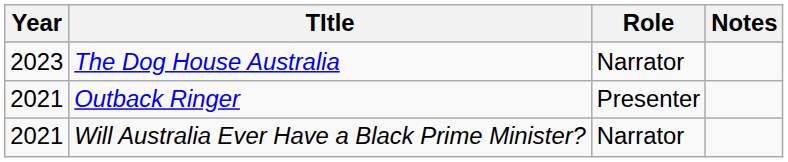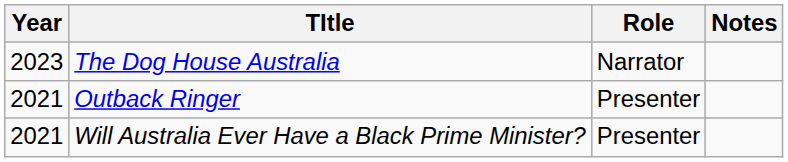Will Australia Ever Have a Black Prime Minister? | Role: Narrator -> Presenter
